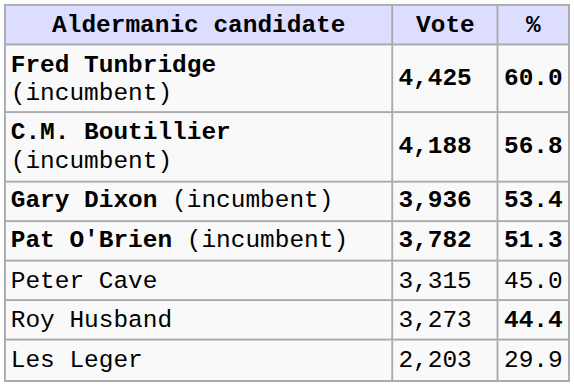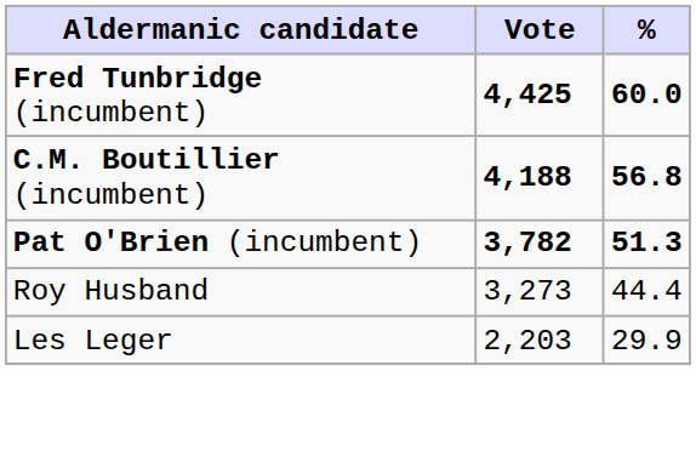- row: Gary Dixon (incumbent) | 3,936 | 53.4
- row: Peter Cave | 3,315 | 45.0
Roy Husband | %: bold -> normal
